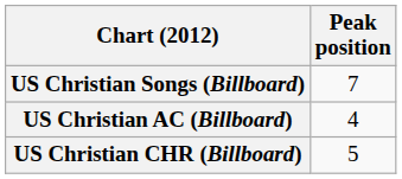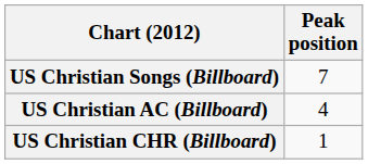US Christian CHR (Billboard) | Peak position: 5 -> 1
